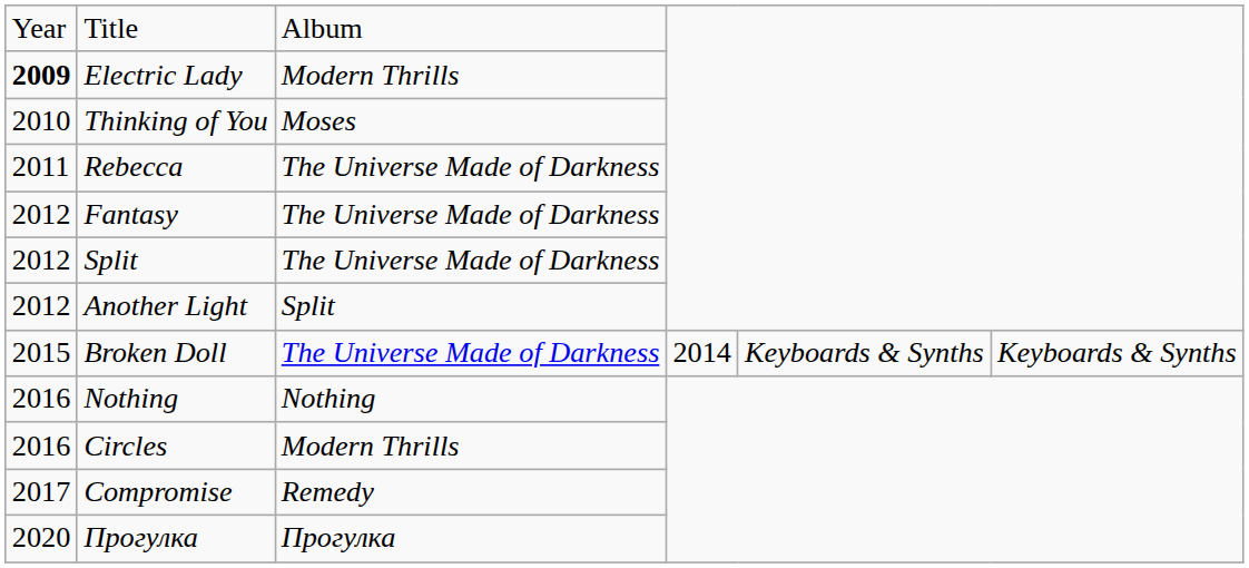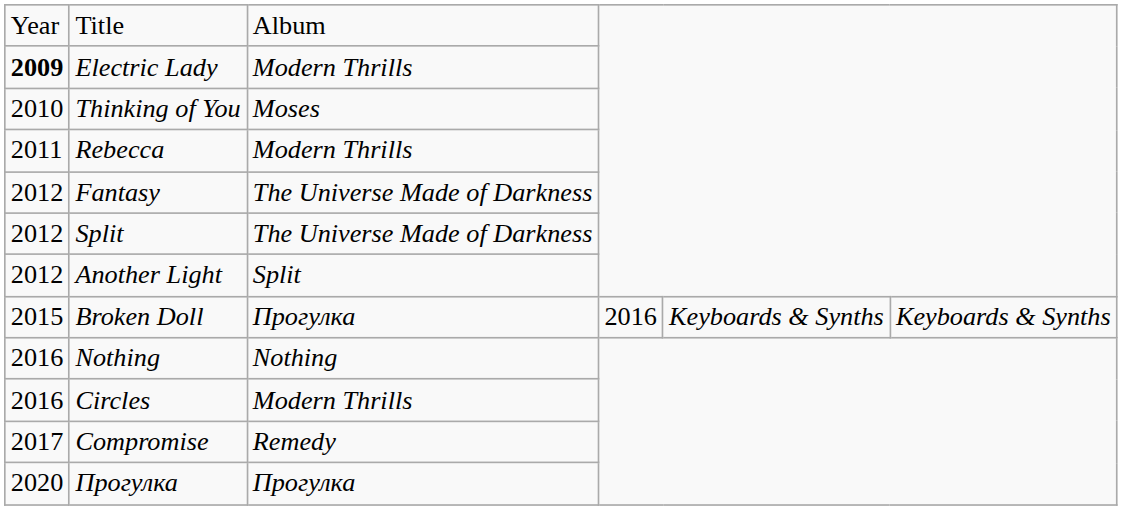Rebecca | column 3: The Universe Made of Darkness -> Modern Thrills
Broken Doll | column 3: The Universe Made of Darkness -> Прогулка
Broken Doll | column 4: 2014 -> 2016
